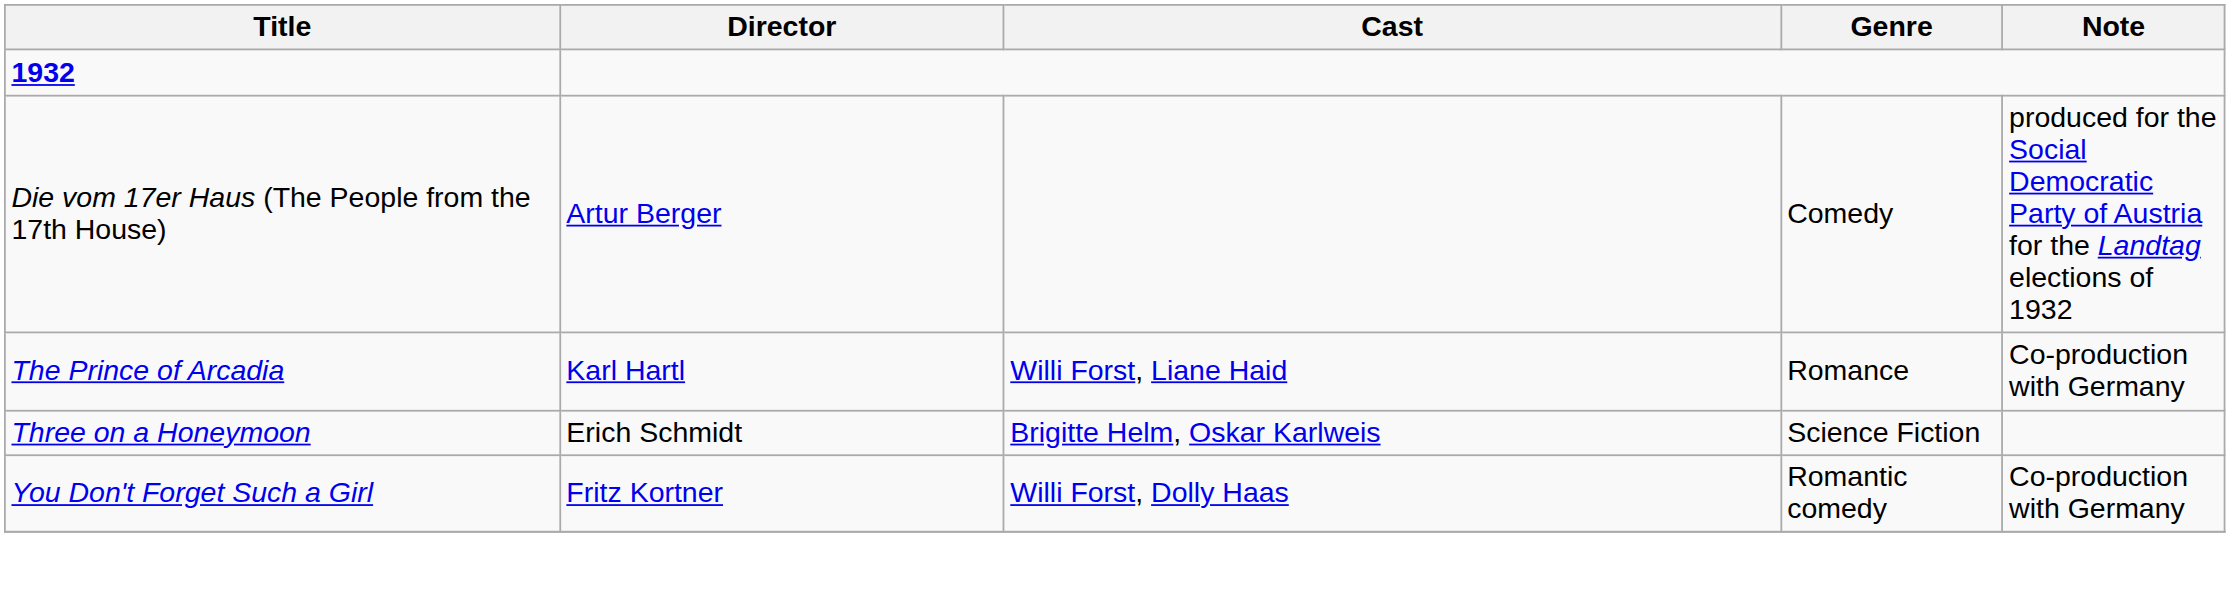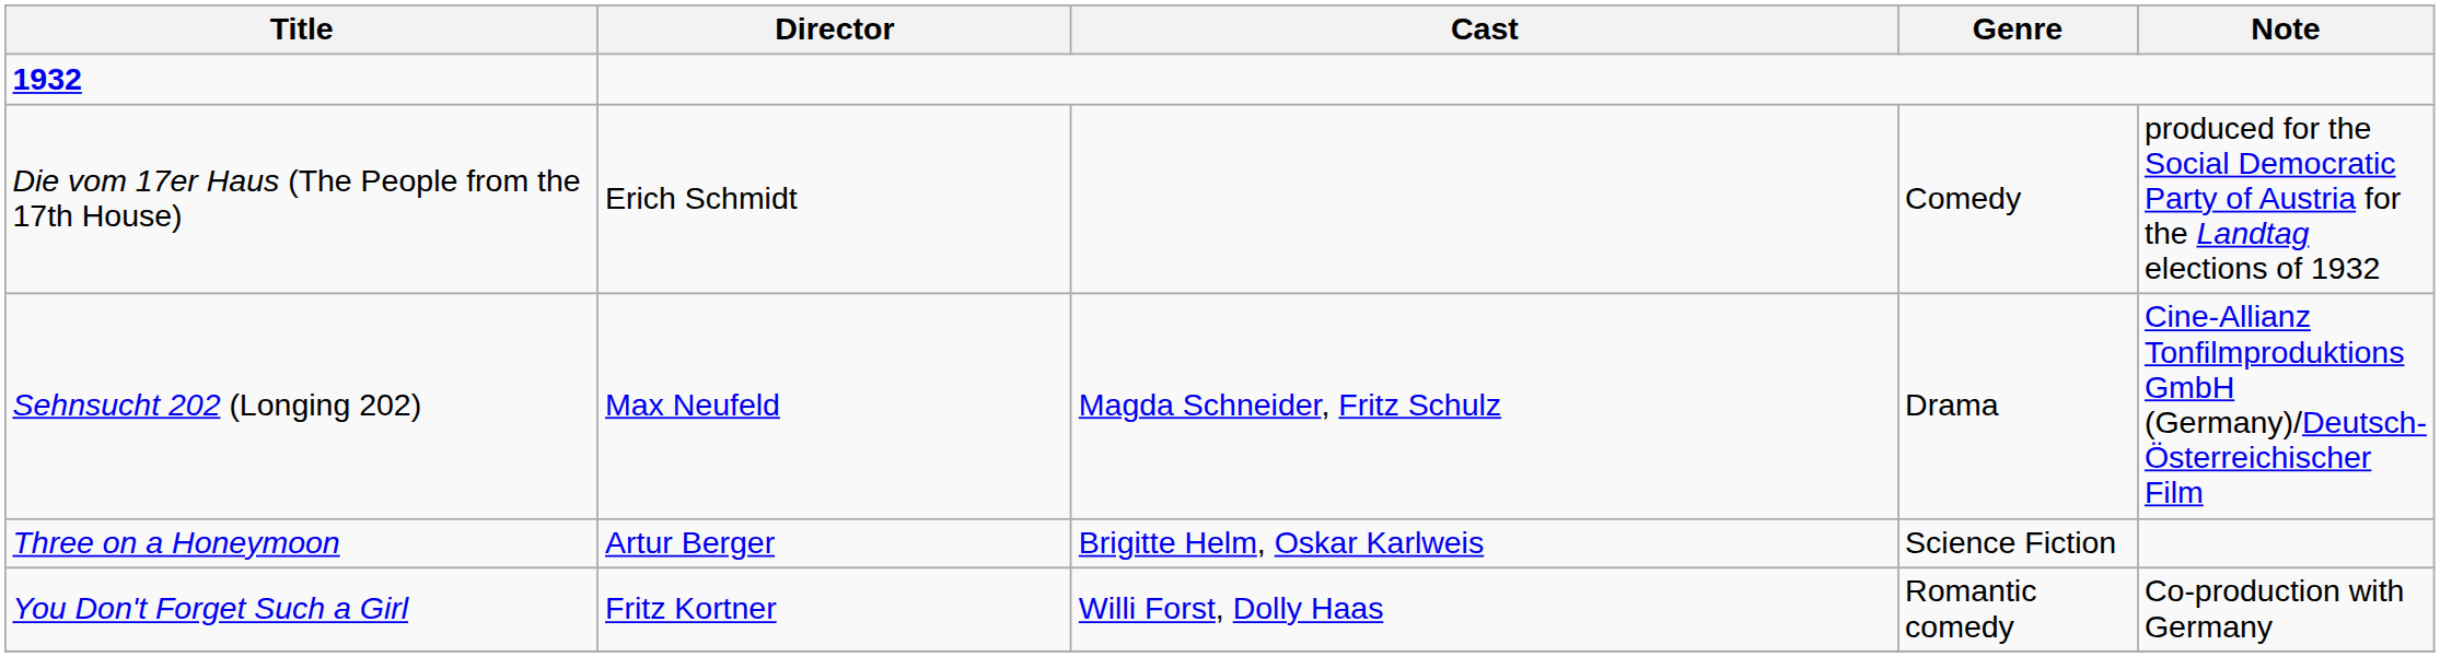Die vom 17er Haus (The People from the 17th House) | Director: Artur Berger -> Erich Schmidt
- row: The Prince of Arcadia | Karl Hartl | Willi Forst, Liane Haid | Romance | Co-production with Germany
+ row: Sehnsucht 202 (Longing 202) | Max Neufeld | Magda Schneider, Fritz Schulz | Drama | Cine-Allianz Tonfilmproduktions GmbH (Germany)/Deutsch-Österreichischer Film
Three on a Honeymoon | Director: Erich Schmidt -> Artur Berger
